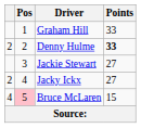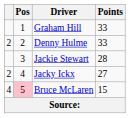Denny Hulme | Points: bold -> normal
Jackie Stewart | Points: 27 -> 28
